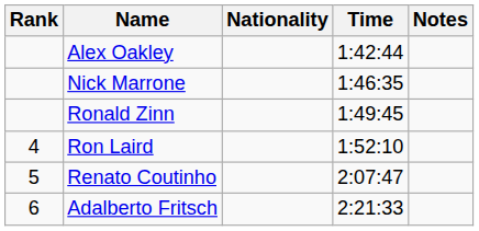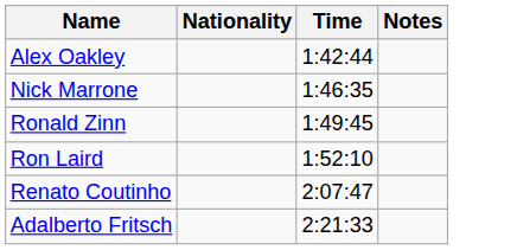- column: Rank | 4 | 5 | 6
